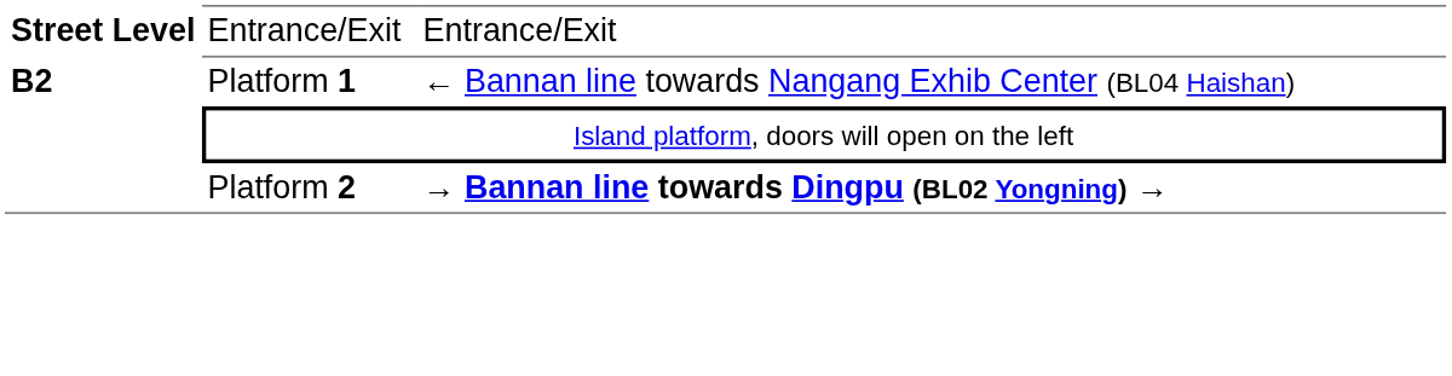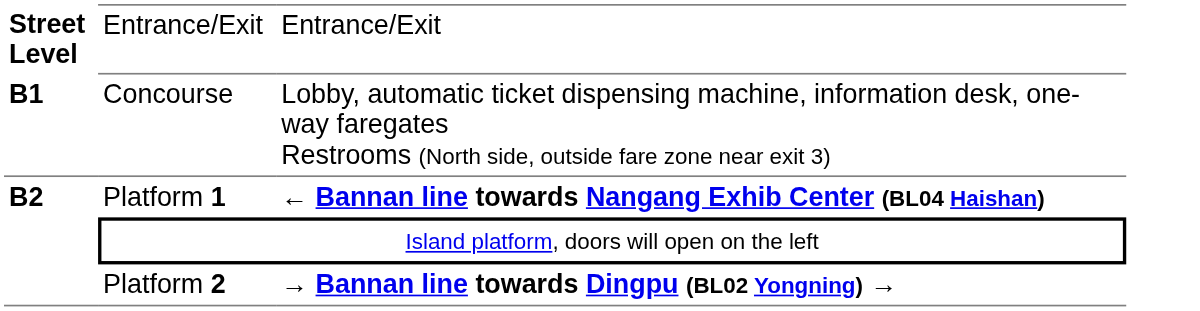+ row: B1 | Concourse | Lobby, automatic ticket dispensing machine, information desk, one-way faregates Restrooms (North side, outside fare zone near exit 3)
Platform 1 | column 3: normal -> bold
